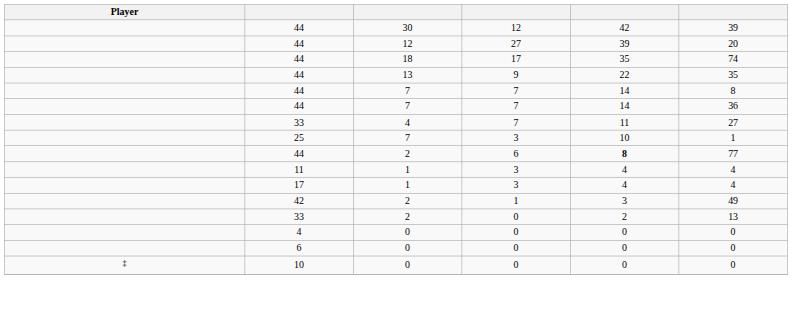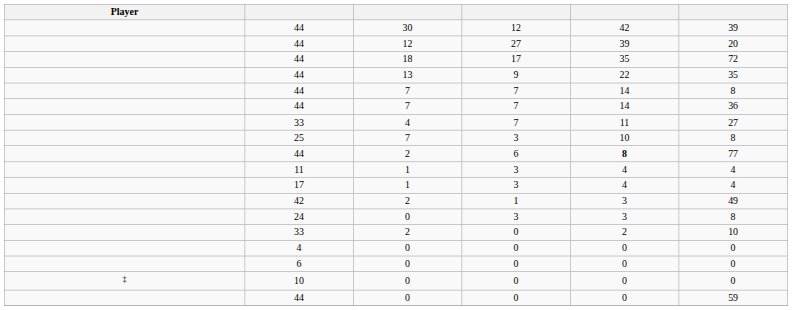44 / 18 | column 6: 74 -> 72
25 | column 6: 1 -> 8
+ row: 24 | 0 | 3 | 3 | 8
33 / 2 | column 6: 13 -> 10
+ row: 44 | 0 | 0 | 0 | 59
